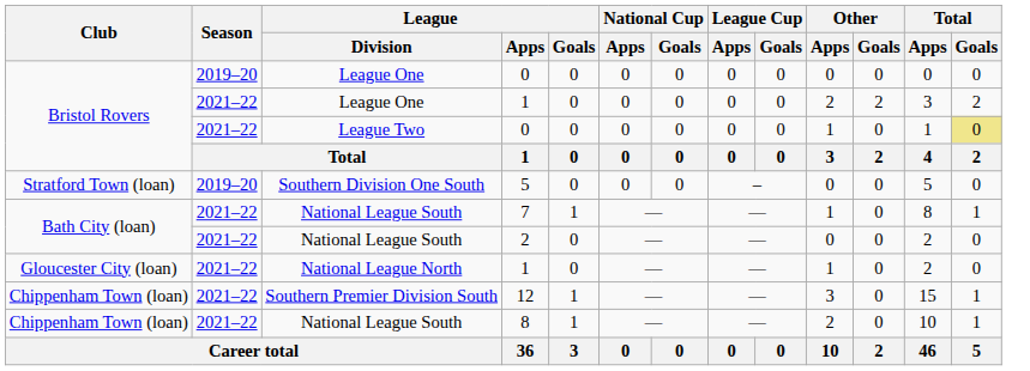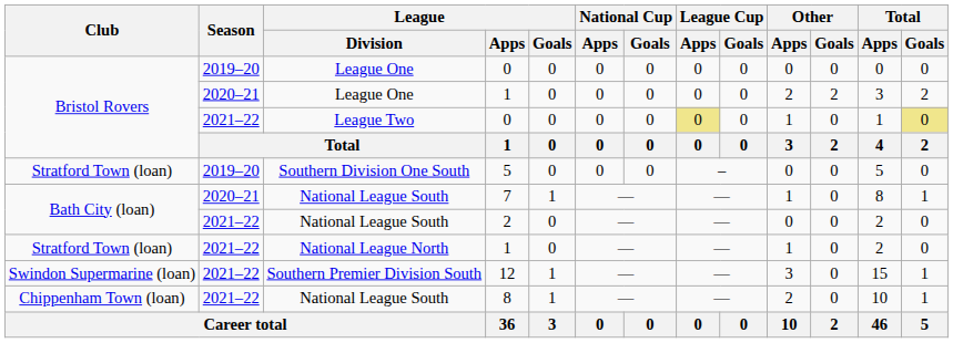League One / 1 | Season: 2021–22 -> 2020–21
League Two / 0 | League Cup / Apps: no background -> khaki background
7 | Season: 2021–22 -> 2020–21
National League North / 1 | Club: Gloucester City (loan) -> Stratford Town (loan)
12 | Club: Chippenham Town (loan) -> Swindon Supermarine (loan)
